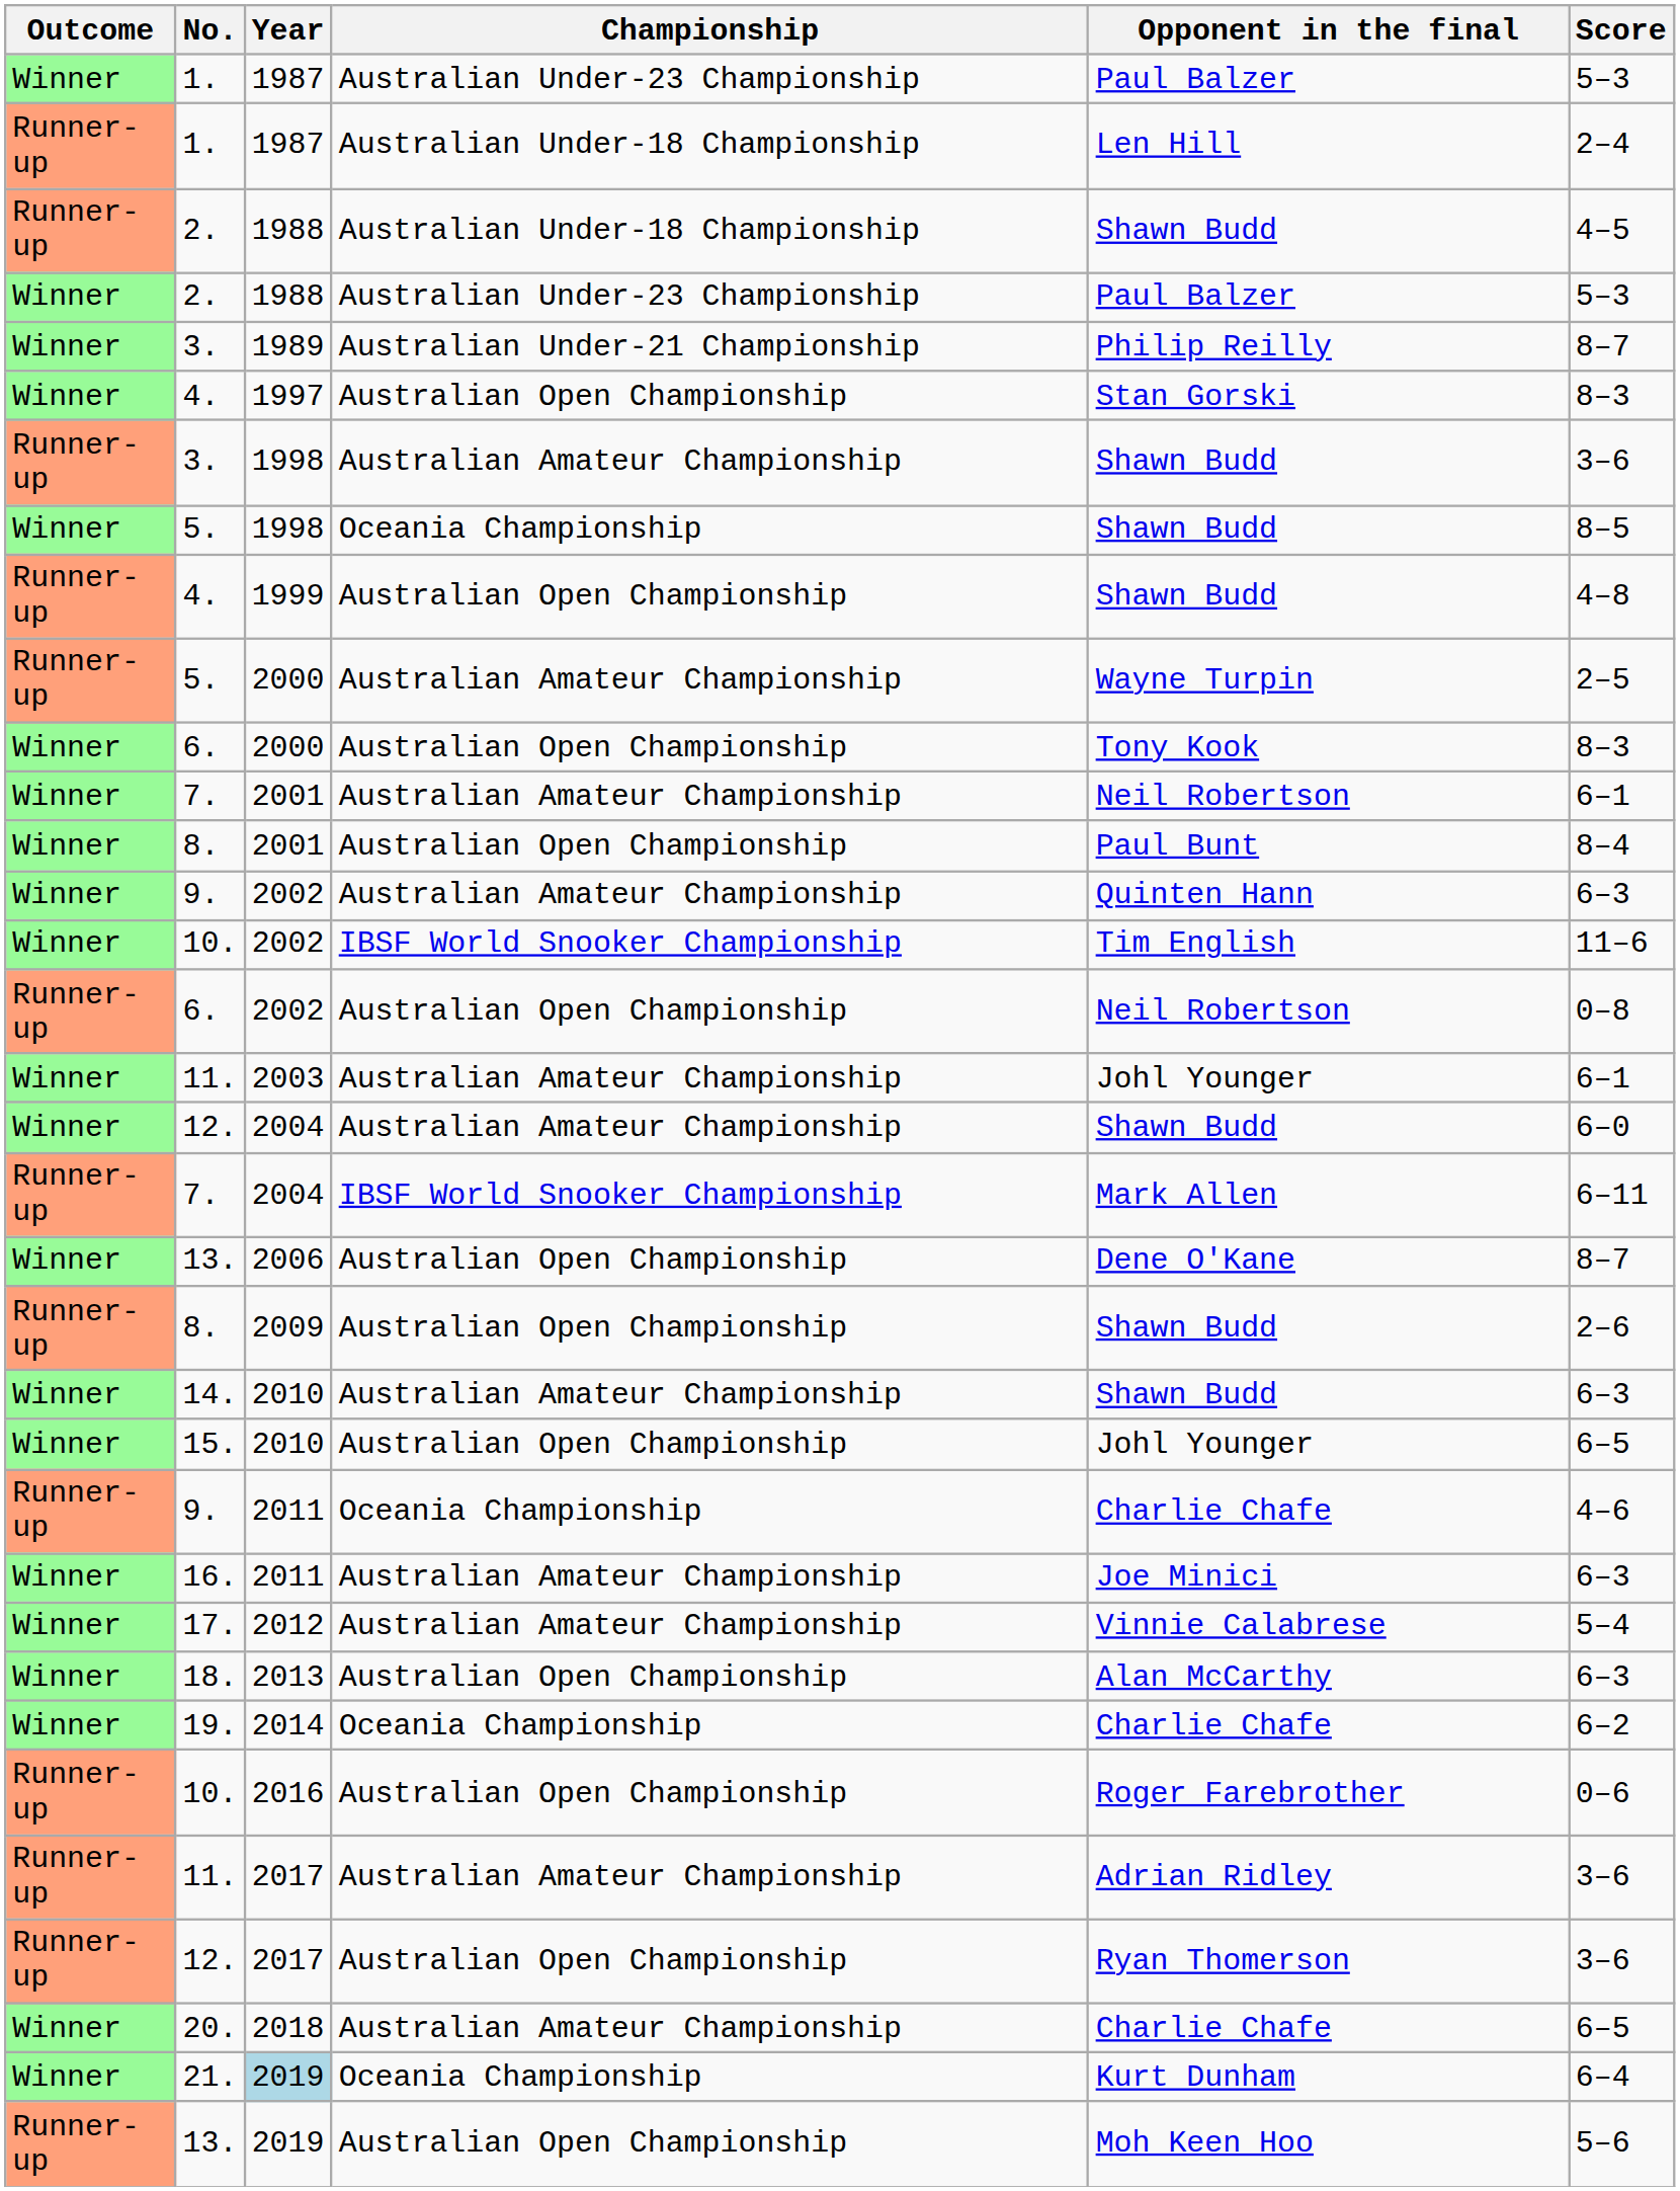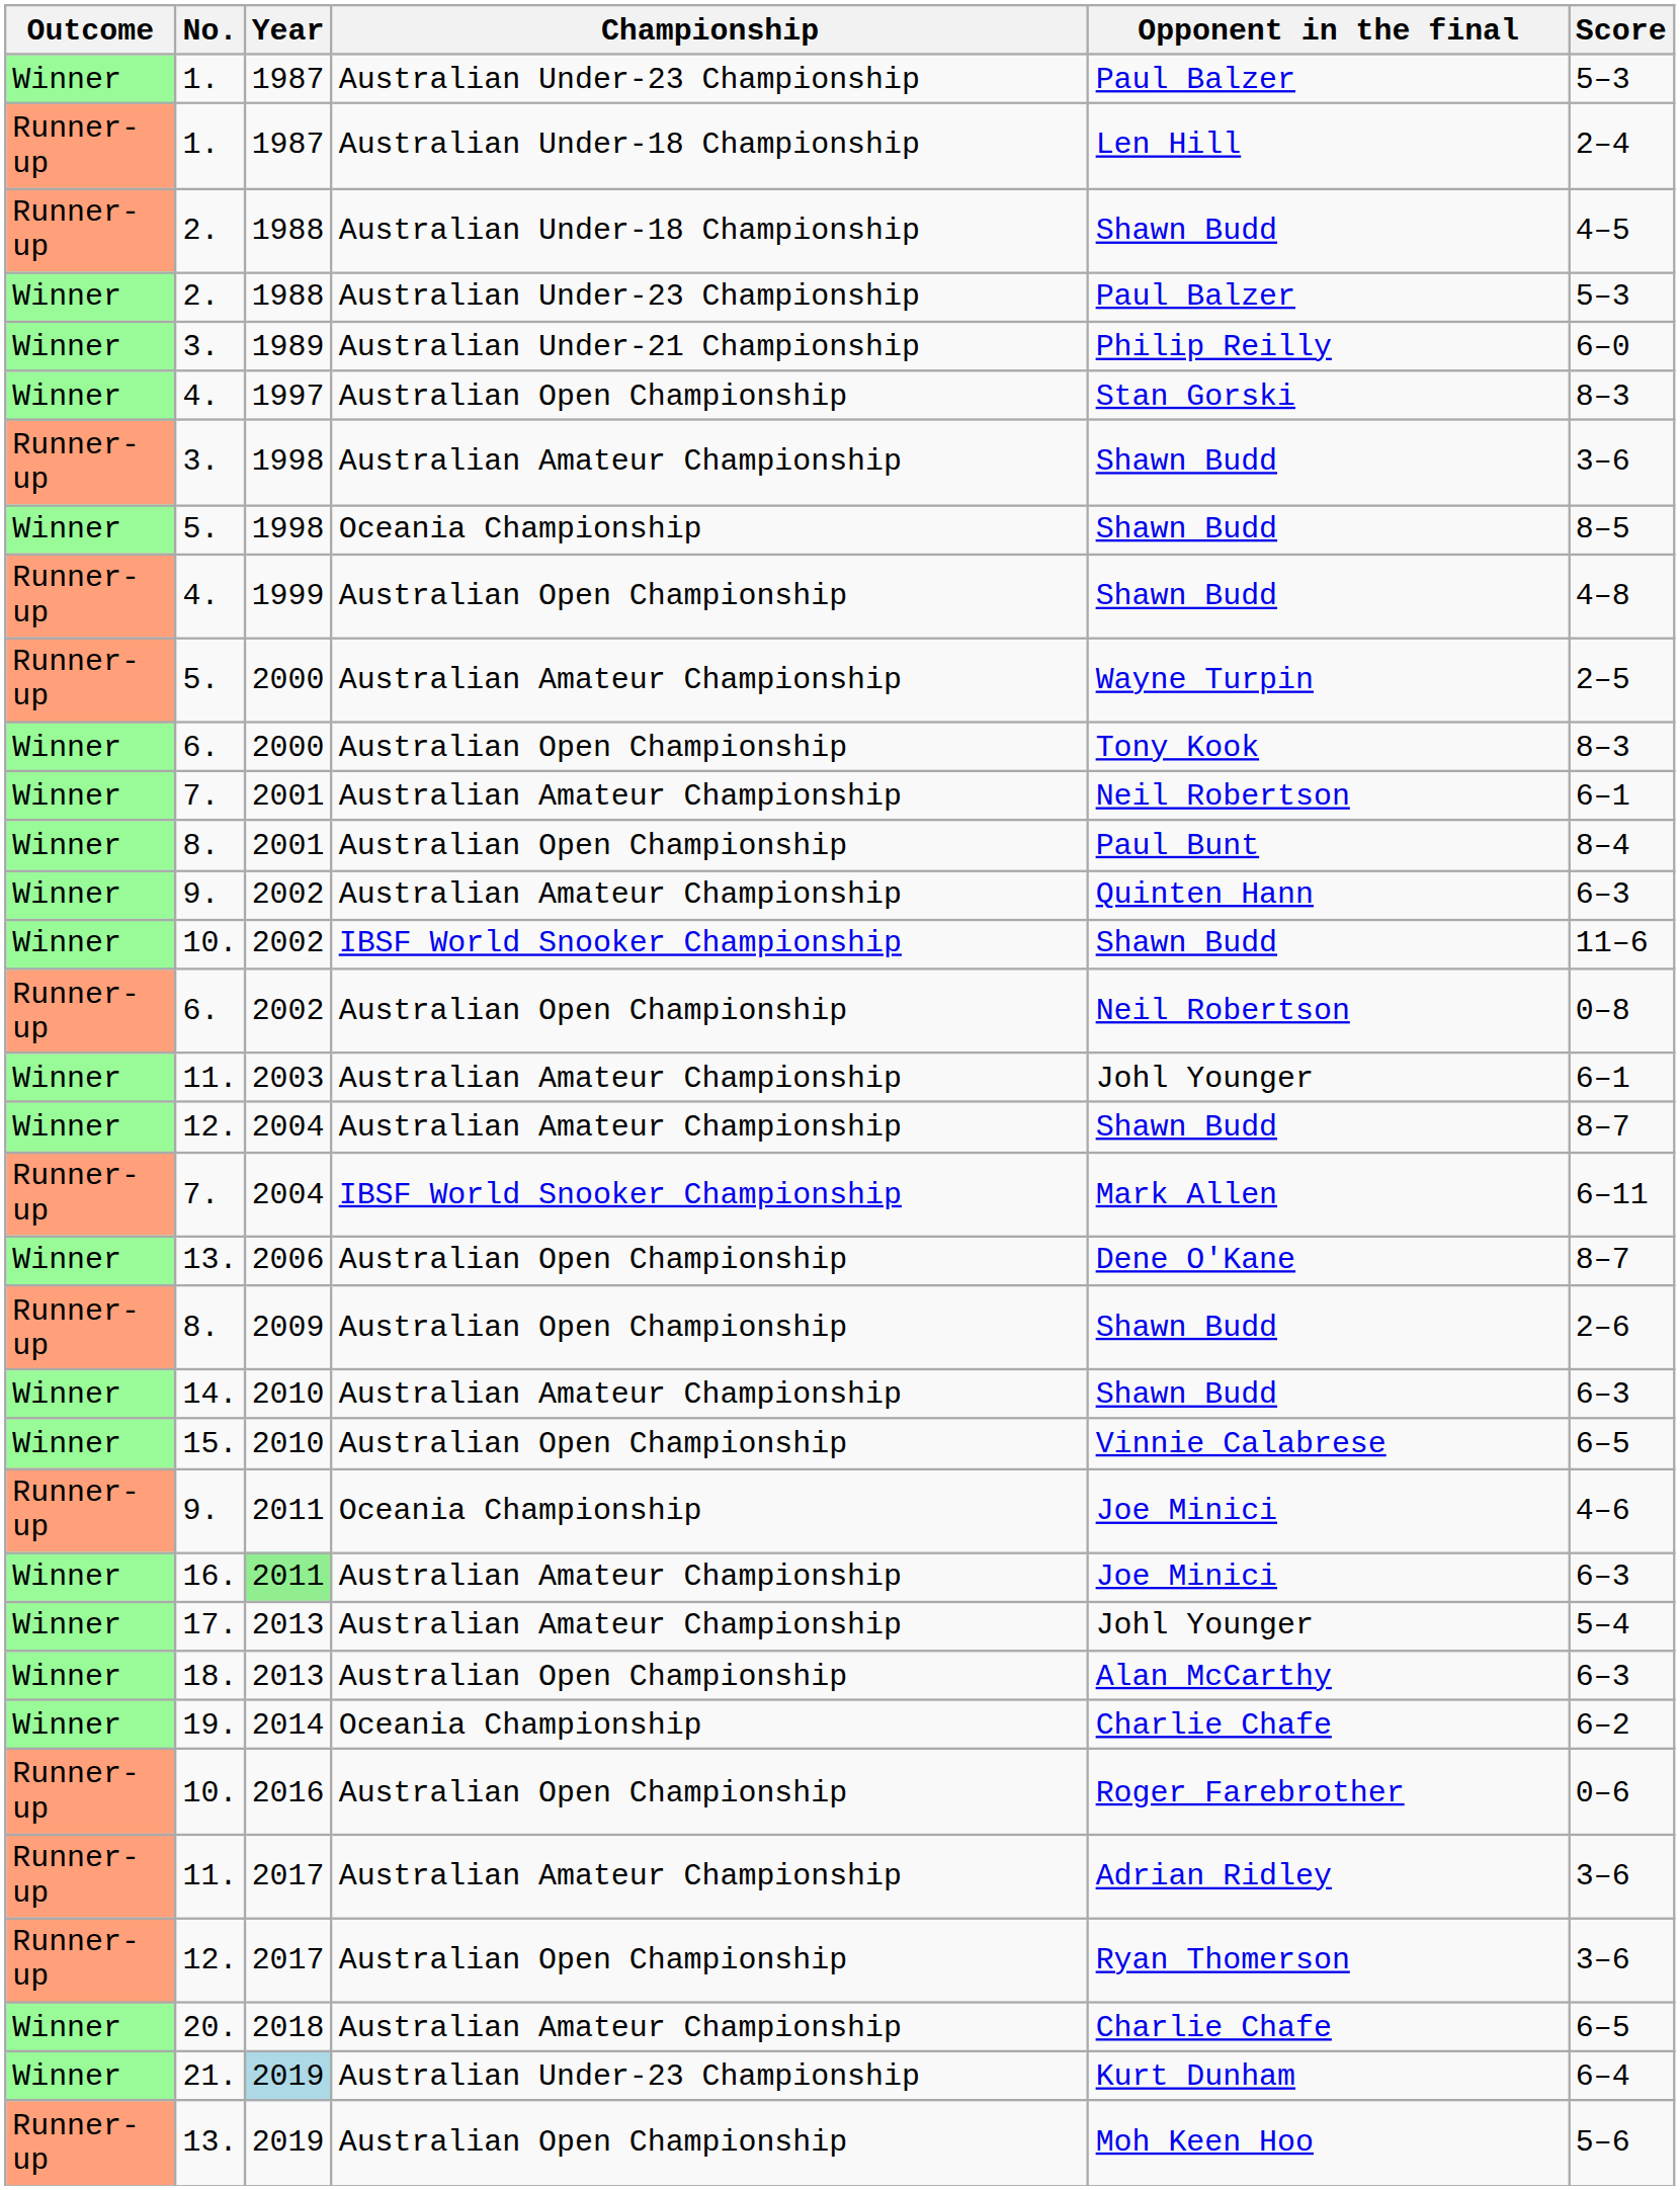Winner / 3. | Score: 8–7 -> 6–0
Winner / 10. | Opponent in the final: Tim English -> Shawn Budd
Winner / 12. | Score: 6–0 -> 8–7
15. | Opponent in the final: Johl Younger -> Vinnie Calabrese
Runner-up / 9. | Opponent in the final: Charlie Chafe -> Joe Minici
16. | Year: no background -> lightgreen background
17. | Year: 2012 -> 2013
17. | Opponent in the final: Vinnie Calabrese -> Johl Younger
21. | Championship: Oceania Championship -> Australian Under-23 Championship
